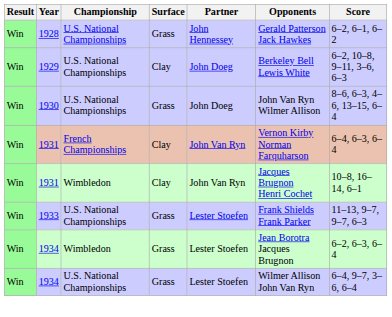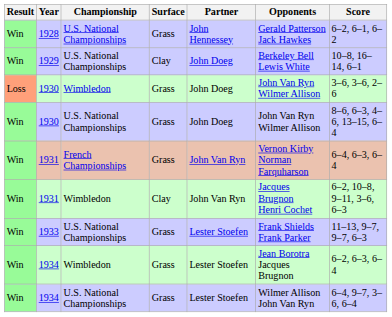1929 | Score: 6–2, 10–8, 9–11, 3–6, 6–3 -> 10–8, 16–14, 6–1
+ row: Loss | 1930 | Wimbledon | Grass | John Doeg | John Van Ryn Wilmer Allison | 3–6, 3–6, 2–6
1931 / French Championships | Surface: Clay -> Grass
1931 / Wimbledon | Score: 10–8, 16–14, 6–1 -> 6–2, 10–8, 9–11, 3–6, 6–3
